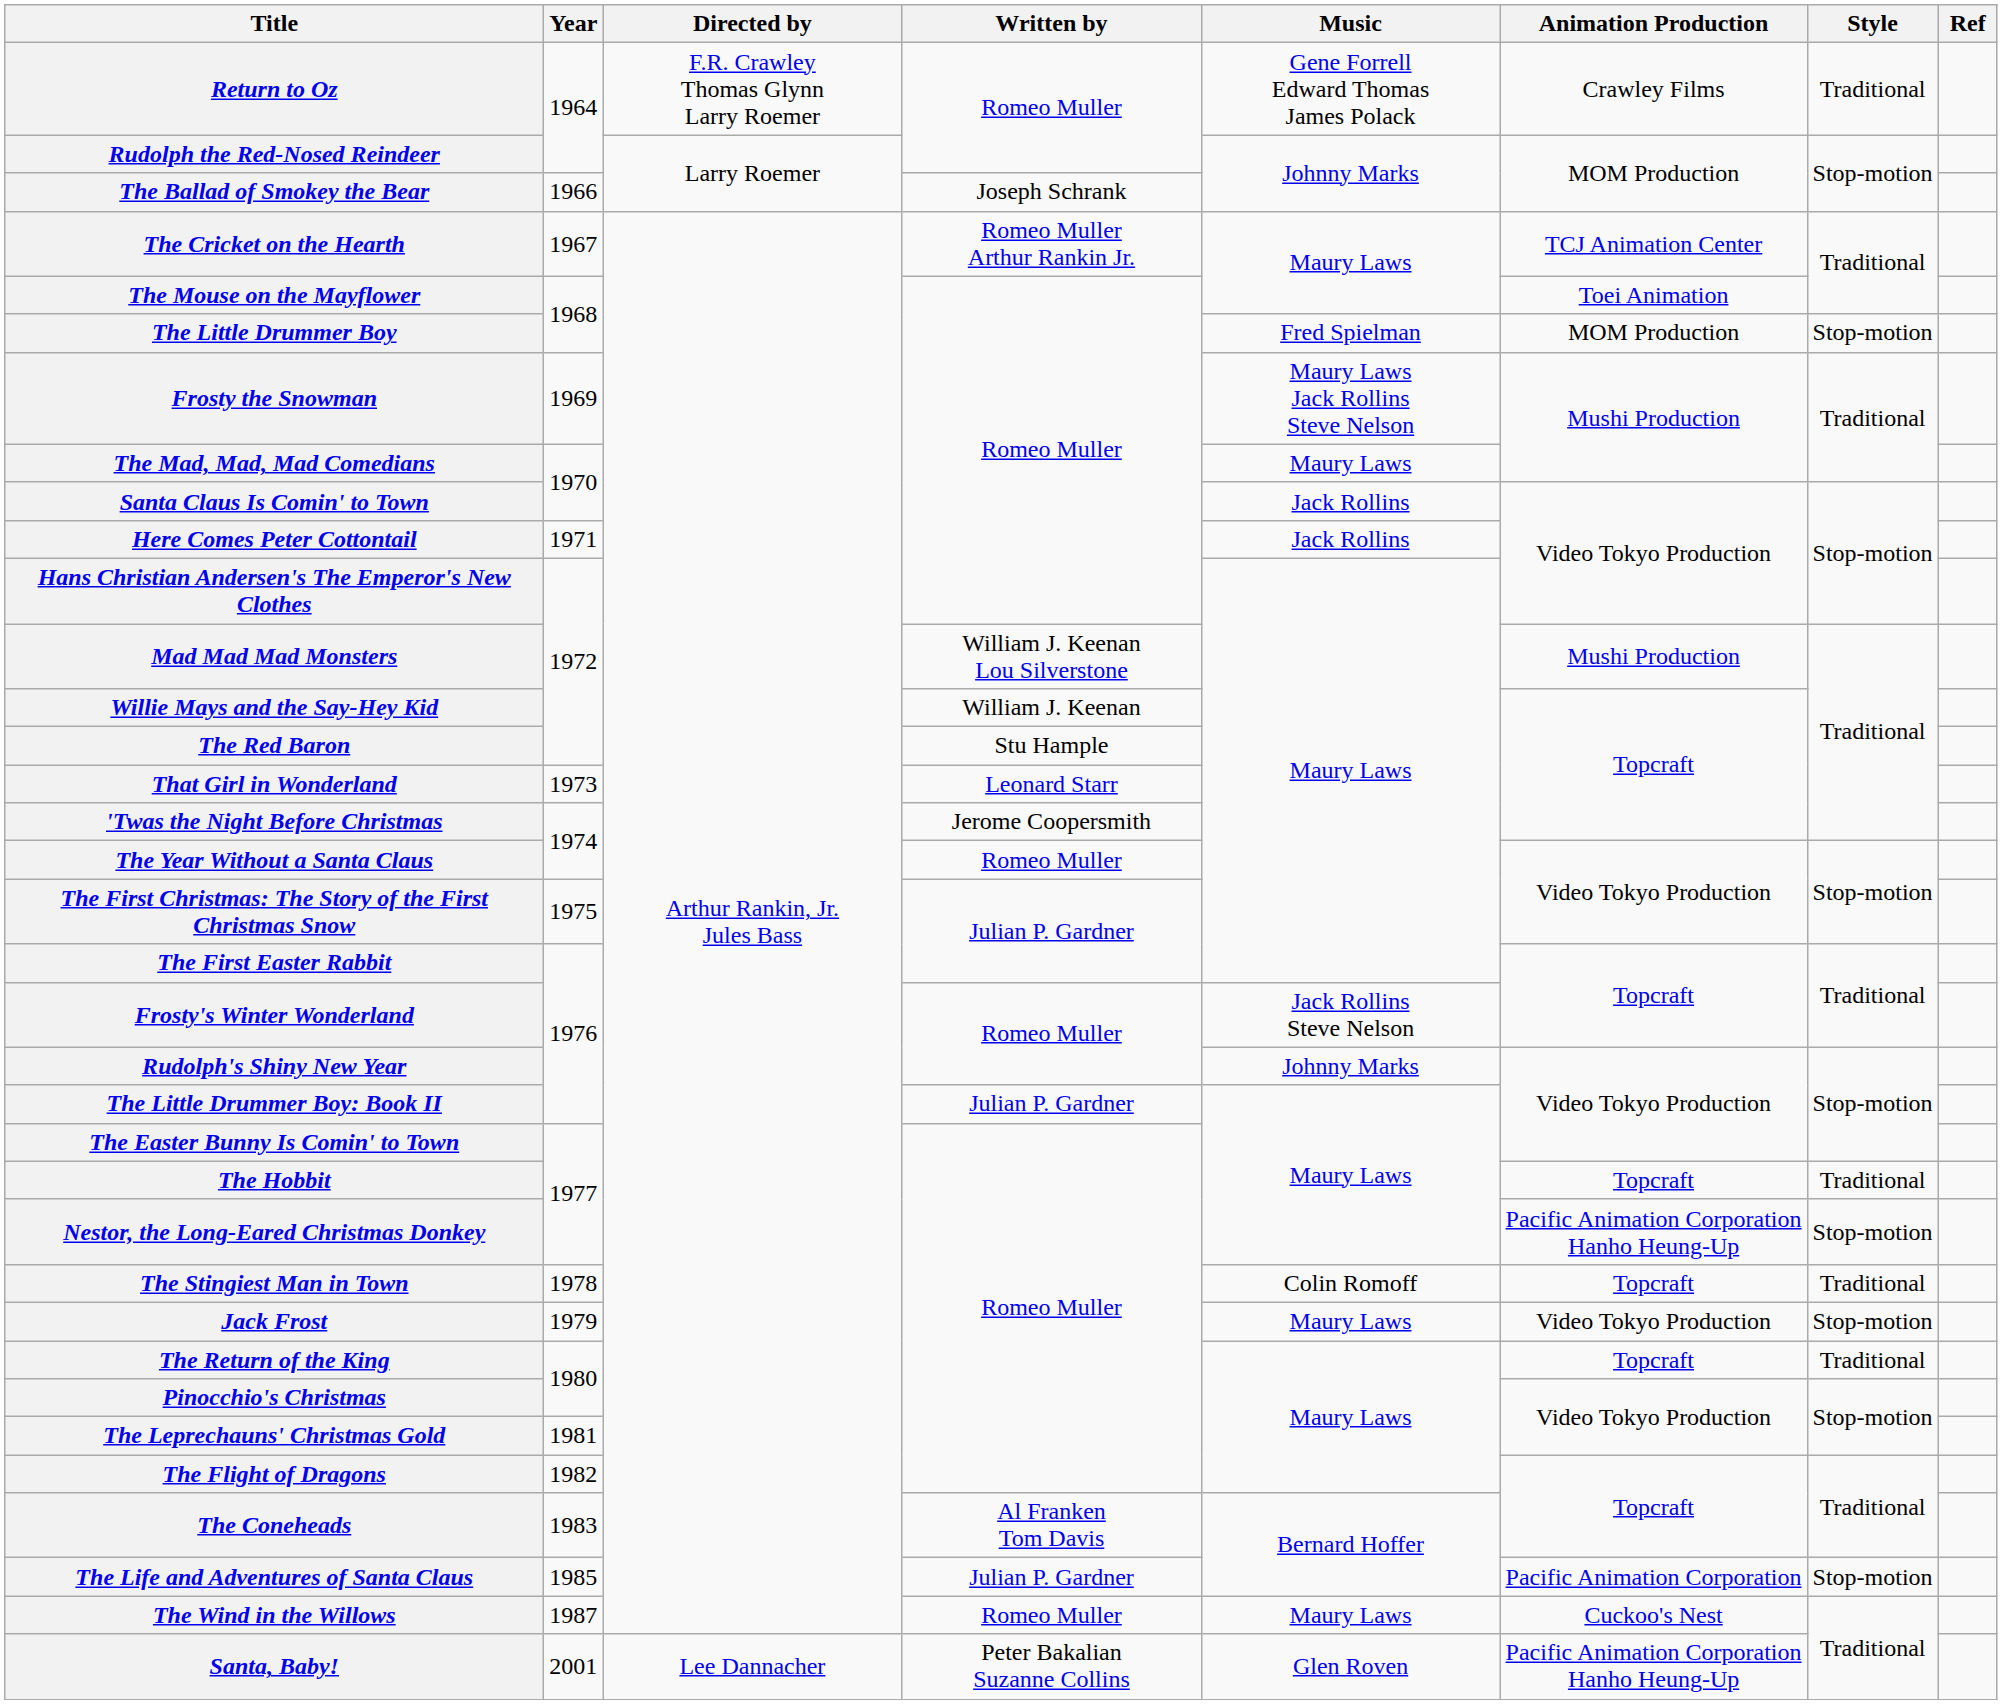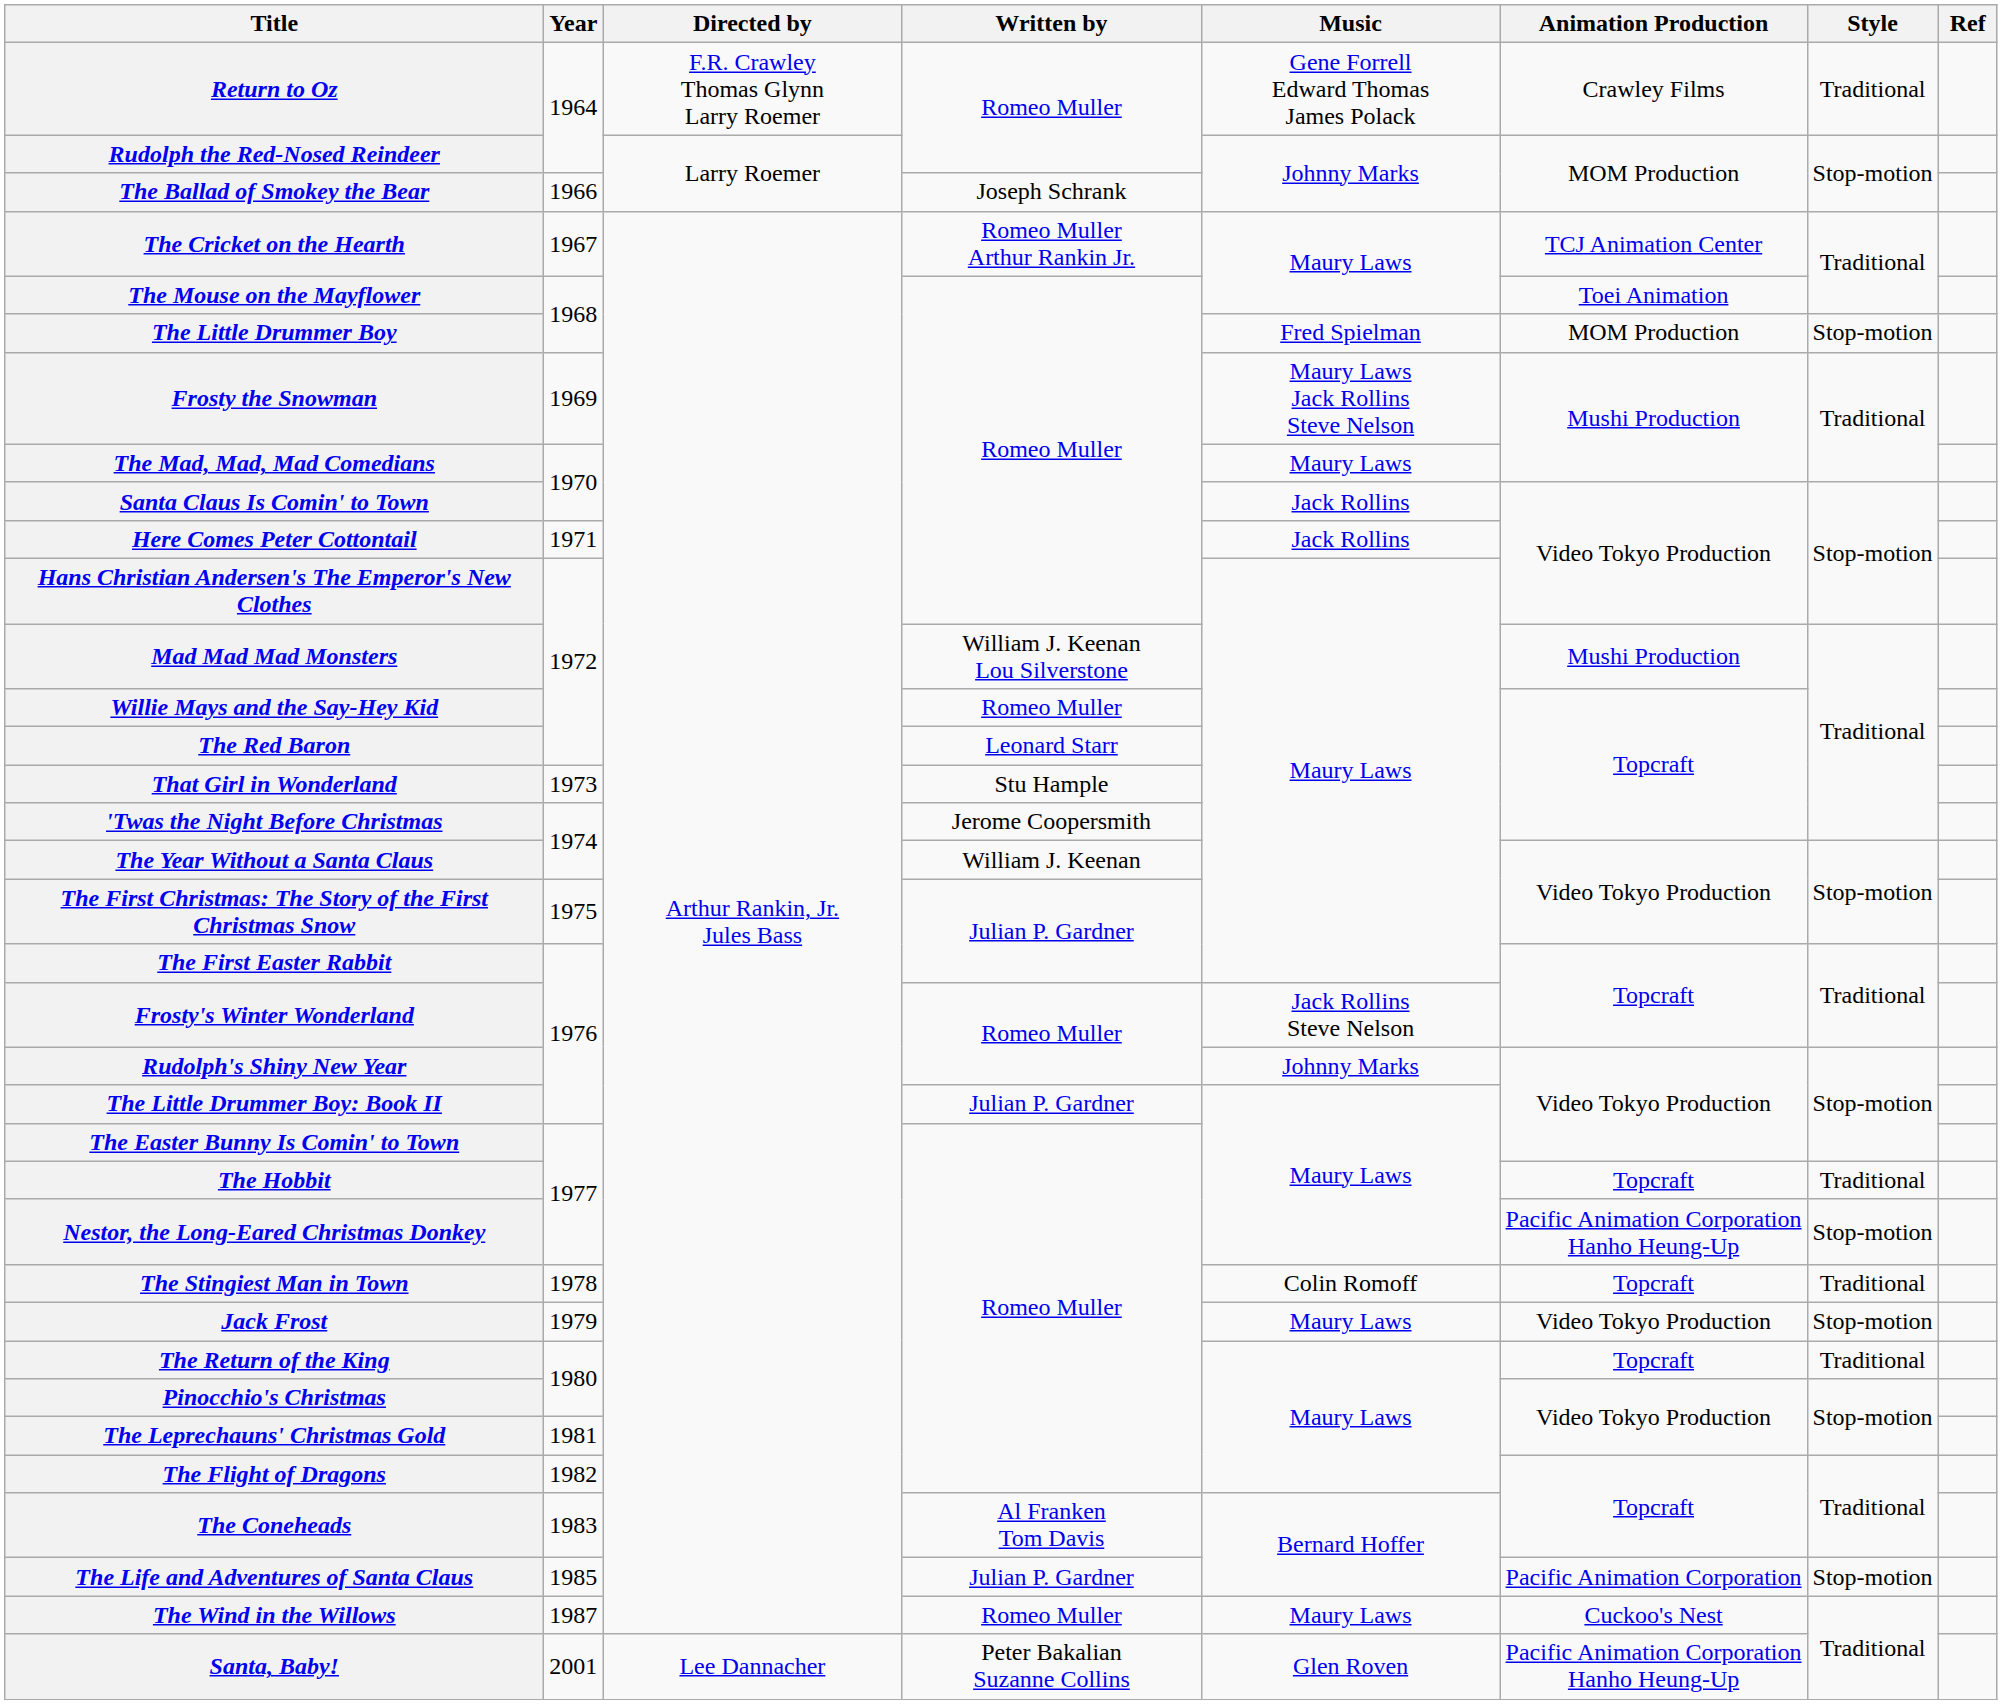Willie Mays and the Say-Hey Kid | Written by: William J. Keenan -> Romeo Muller
The Red Baron | Written by: Stu Hample -> Leonard Starr
That Girl in Wonderland | Written by: Leonard Starr -> Stu Hample
The Year Without a Santa Claus | Written by: Romeo Muller -> William J. Keenan
